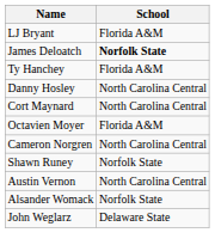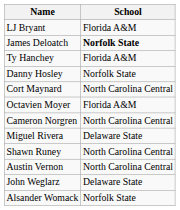Danny Hosley | School: North Carolina Central -> Norfolk State
+ row: Miguel Rivera | Delaware State
Shawn Runey | School: Norfolk State -> North Carolina Central
rows swapped: John Weglarz <-> Alsander Womack
